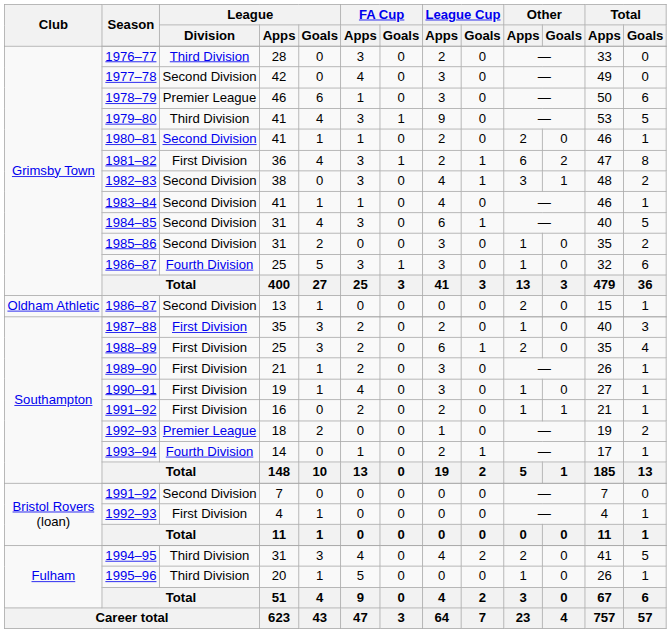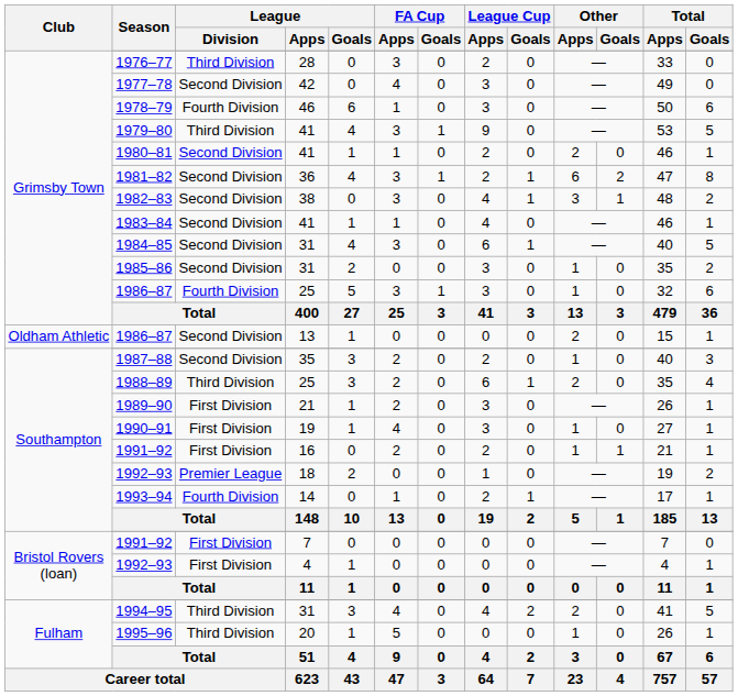1978–79 | League / Division: Premier League -> Fourth Division
1981–82 | League / Division: First Division -> Second Division
1987–88 | League / Division: First Division -> Second Division
1988–89 | League / Division: First Division -> Third Division
Bristol Rovers (loan) / 1991–92 | League / Division: Second Division -> First Division
